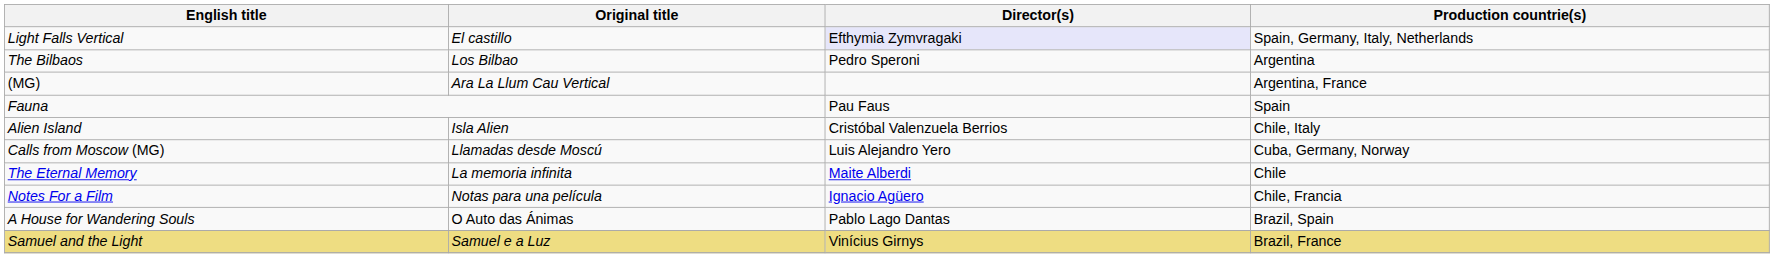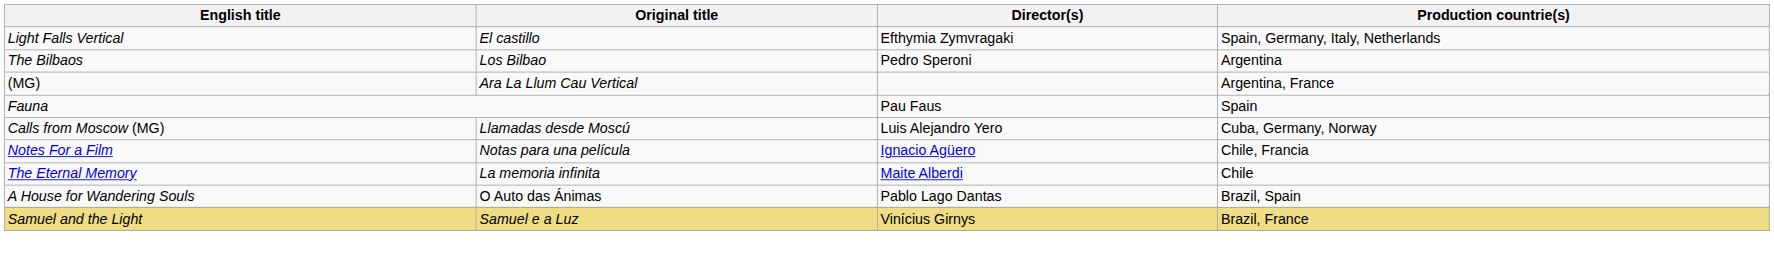Light Falls Vertical | Director(s): lavender background -> no background
- row: Alien Island | Isla Alien | Cristóbal Valenzuela Berrios | Chile, Italy
rows swapped: The Eternal Memory <-> Notes For a Film
